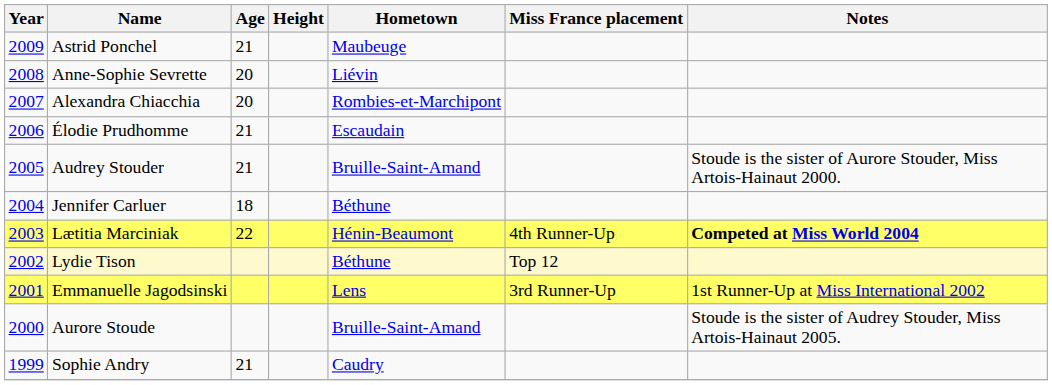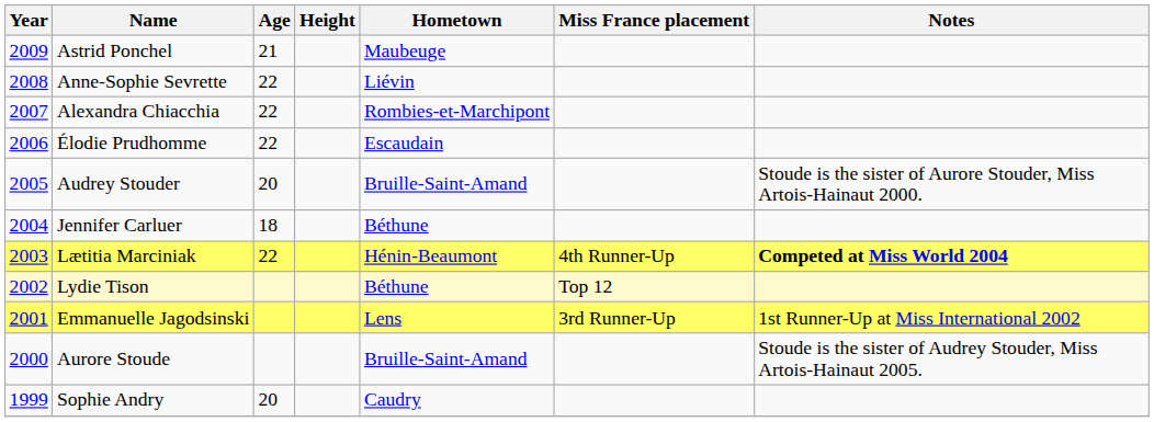Anne-Sophie Sevrette | Age: 20 -> 22
Alexandra Chiacchia | Age: 20 -> 22
Élodie Prudhomme | Age: 21 -> 22
Audrey Stouder | Age: 21 -> 20
Sophie Andry | Age: 21 -> 20
